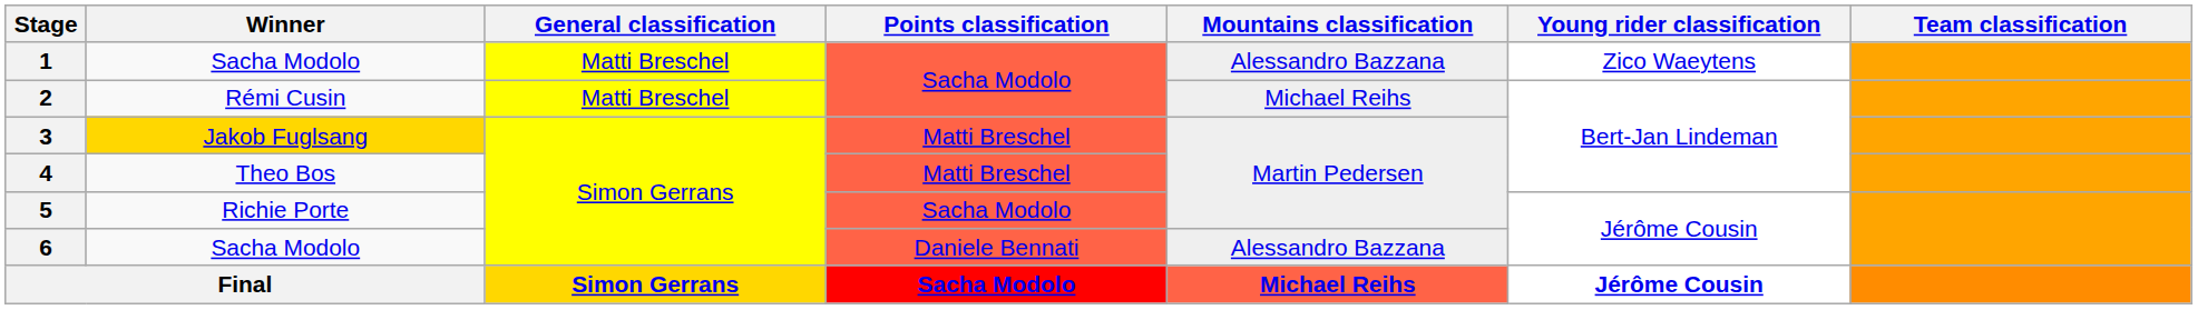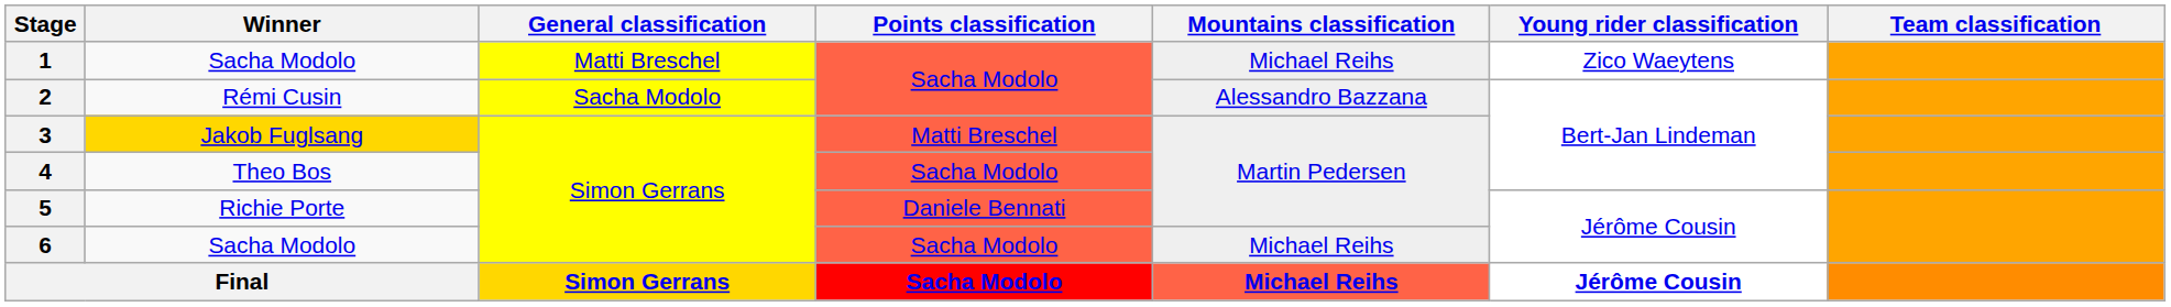1 | Mountains classification: Alessandro Bazzana -> Michael Reihs
2 | General classification: Matti Breschel -> Sacha Modolo
2 | Mountains classification: Michael Reihs -> Alessandro Bazzana
4 | Points classification: Matti Breschel -> Sacha Modolo
5 | Points classification: Sacha Modolo -> Daniele Bennati
6 | Points classification: Daniele Bennati -> Sacha Modolo
6 | Mountains classification: Alessandro Bazzana -> Michael Reihs
